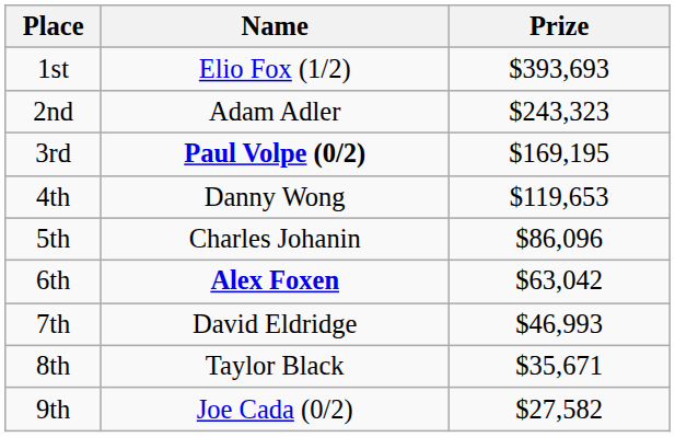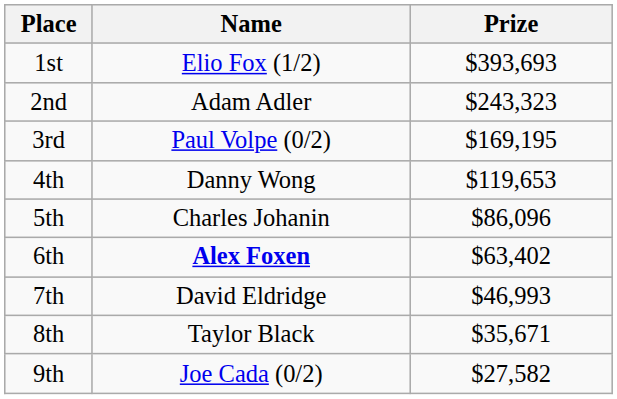3rd | Name: bold -> normal
6th | Prize: $63,042 -> $63,402
